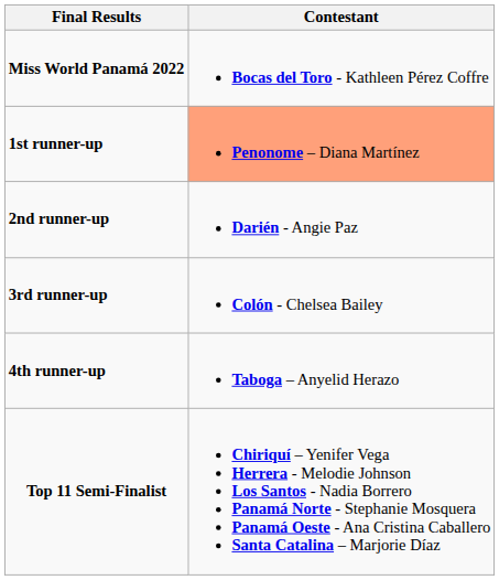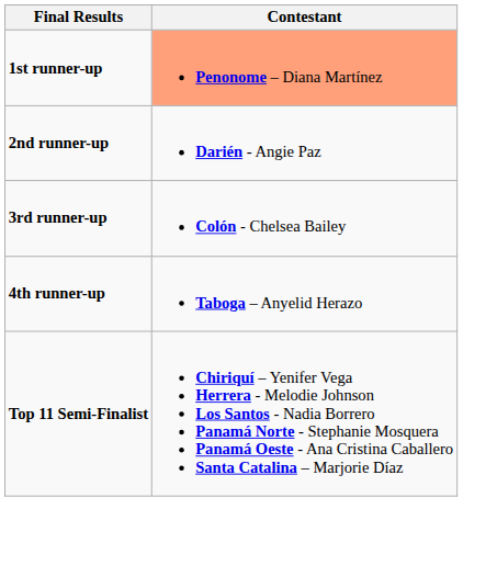- row: Miss World Panamá 2022 | Bocas del Toro - Kathleen Pérez Coffre
